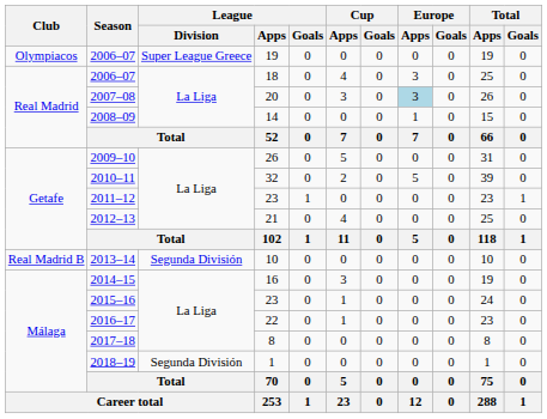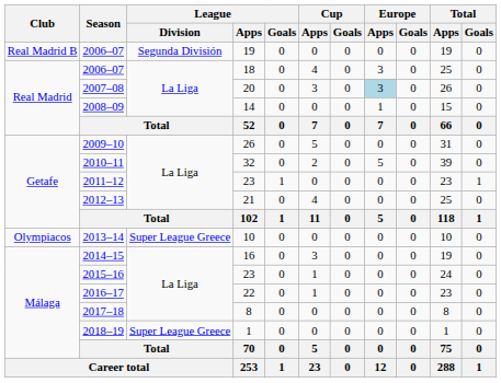2006–07 / 19 | Club: Olympiacos -> Real Madrid B
2006–07 / 19 | League / Division: Super League Greece -> Segunda División
2013–14 | Club: Real Madrid B -> Olympiacos
2013–14 | League / Division: Segunda División -> Super League Greece
2018–19 | League / Division: Segunda División -> Super League Greece
